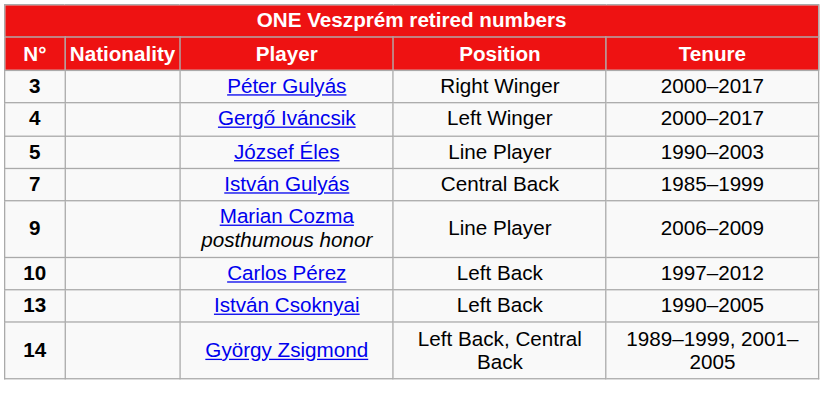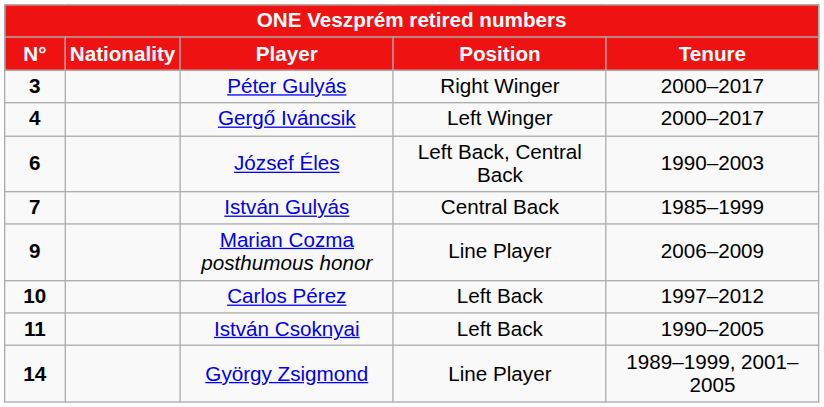József Éles | N°: 5 -> 6
József Éles | Position: Line Player -> Left Back, Central Back
István Csoknyai | N°: 13 -> 11
György Zsigmond | Position: Left Back, Central Back -> Line Player
